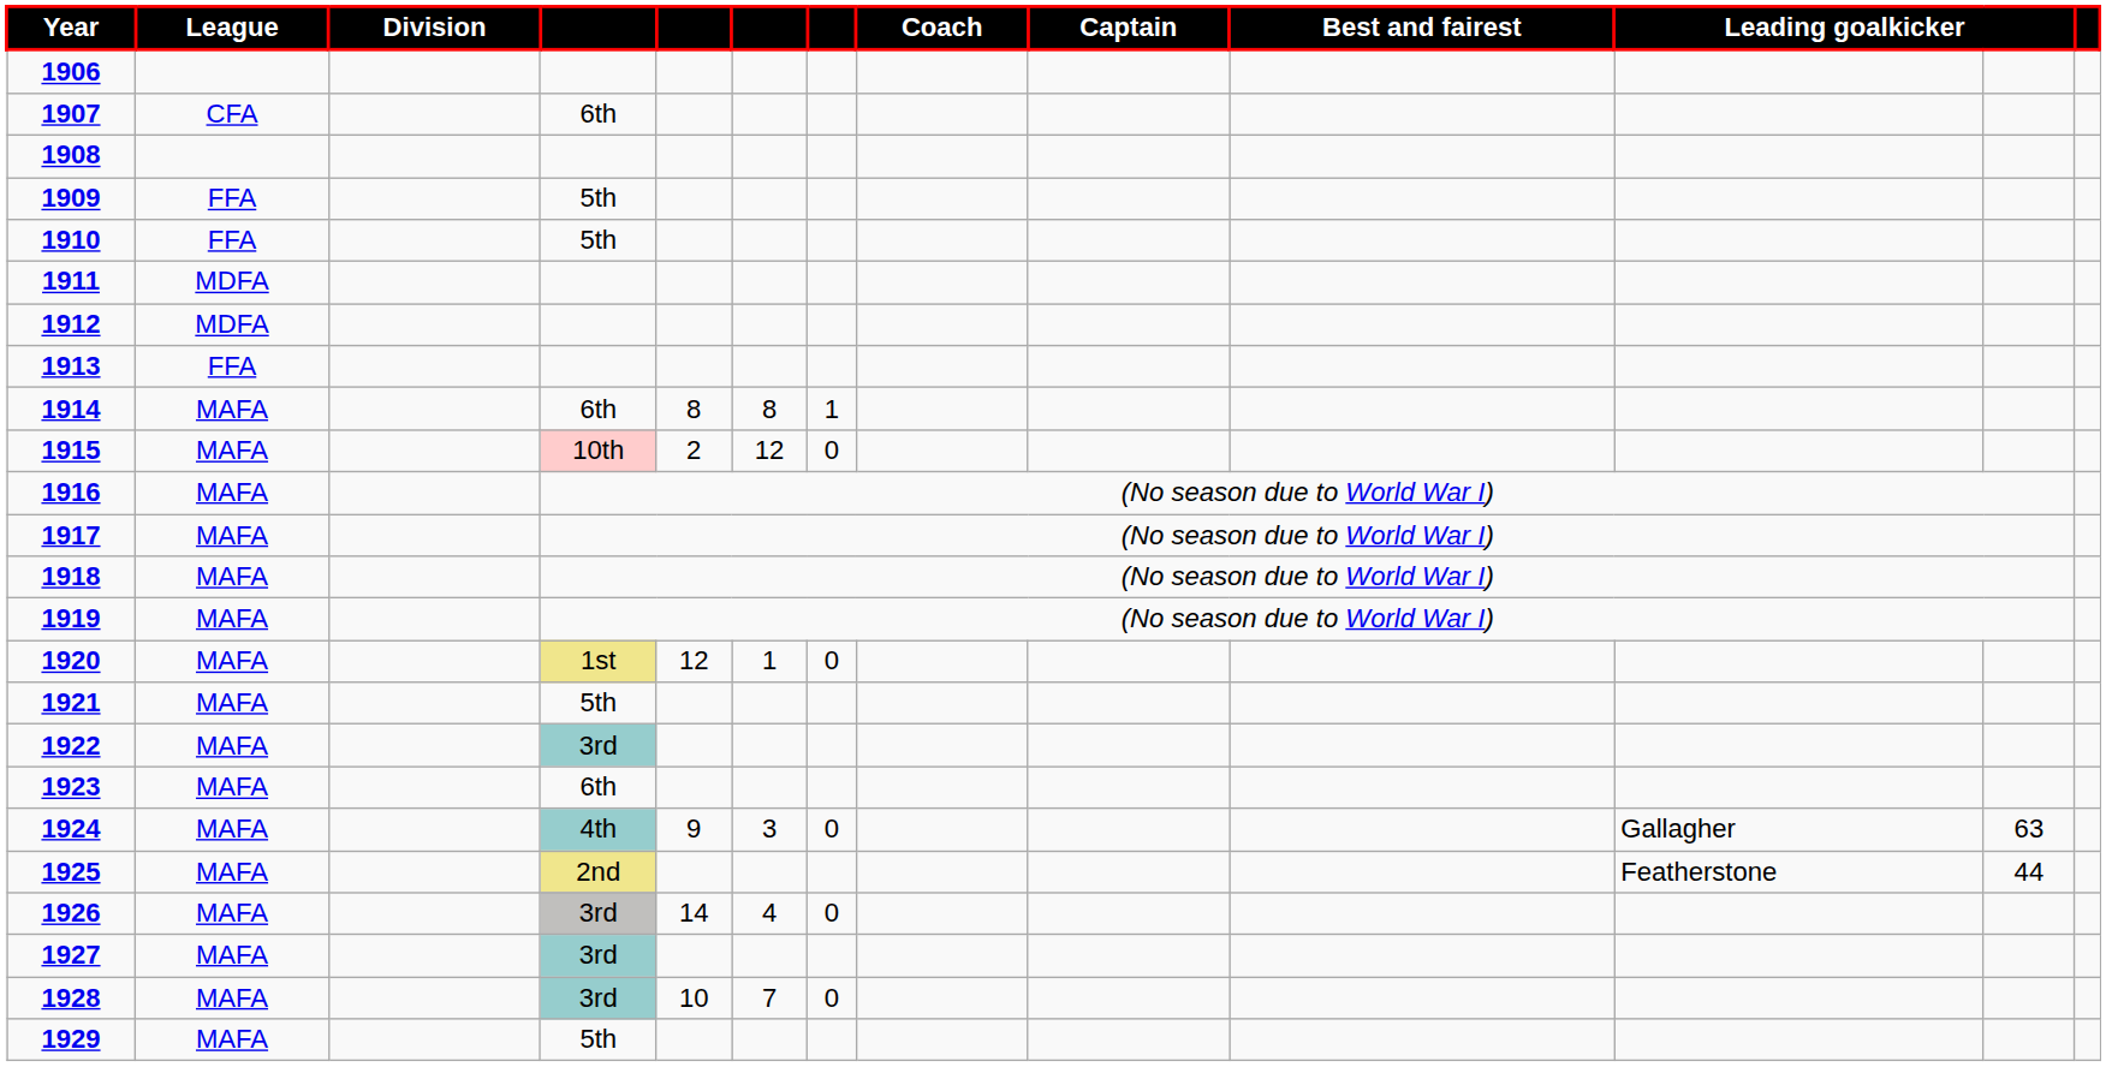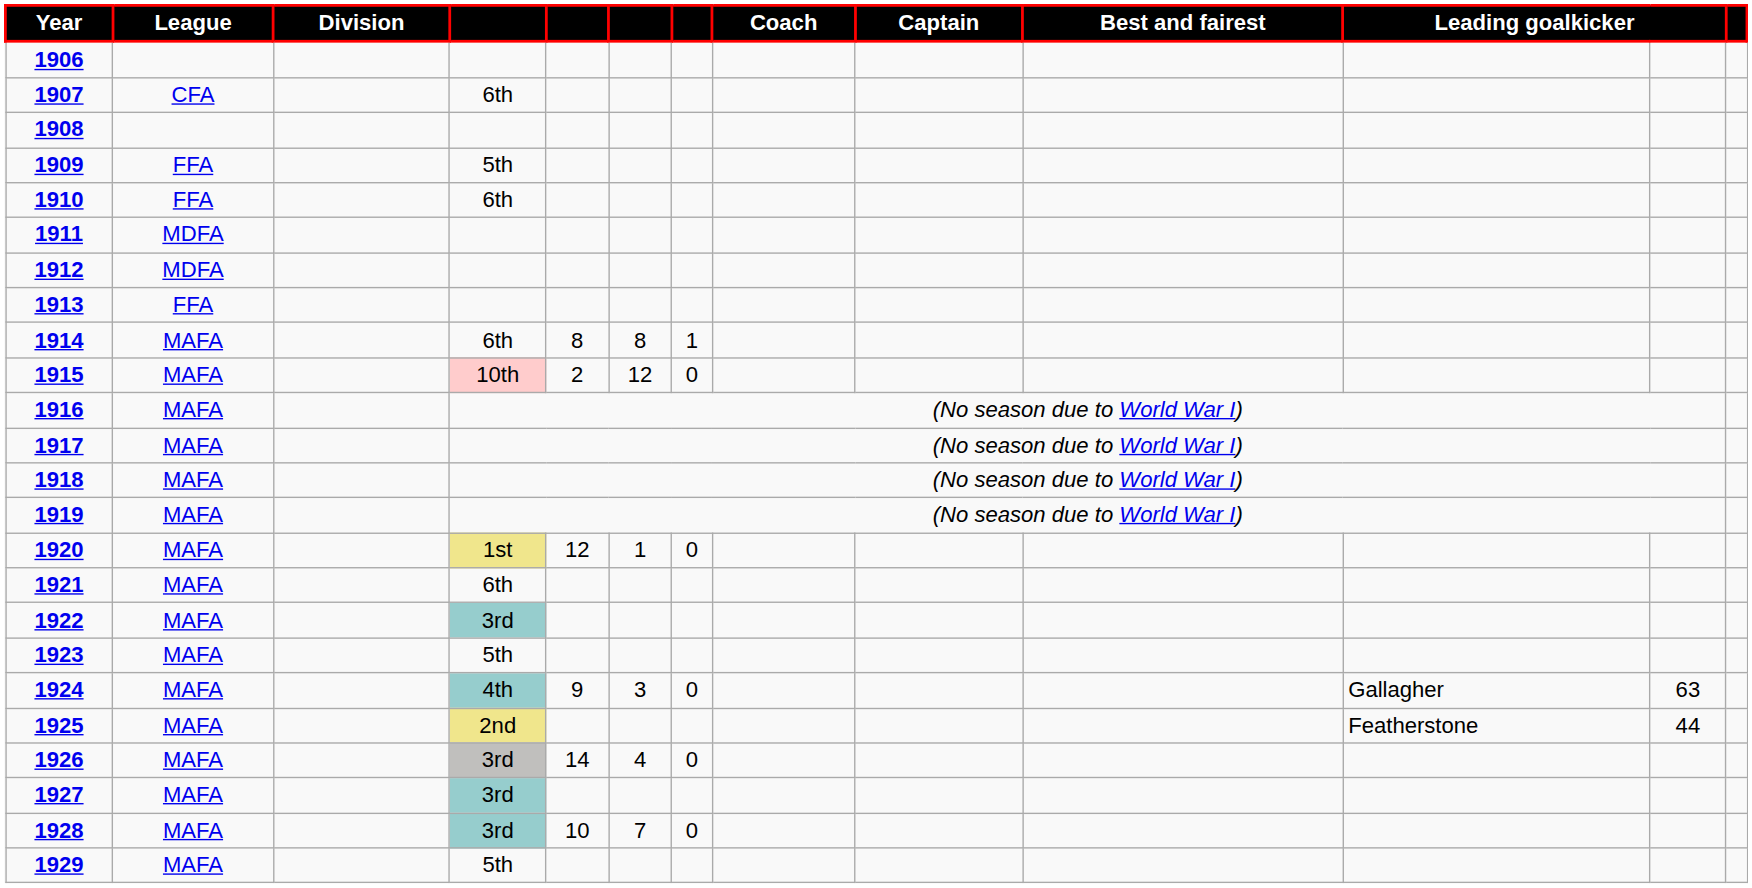1910 | column 4: 5th -> 6th
1921 | column 4: 5th -> 6th
1923 | column 4: 6th -> 5th
